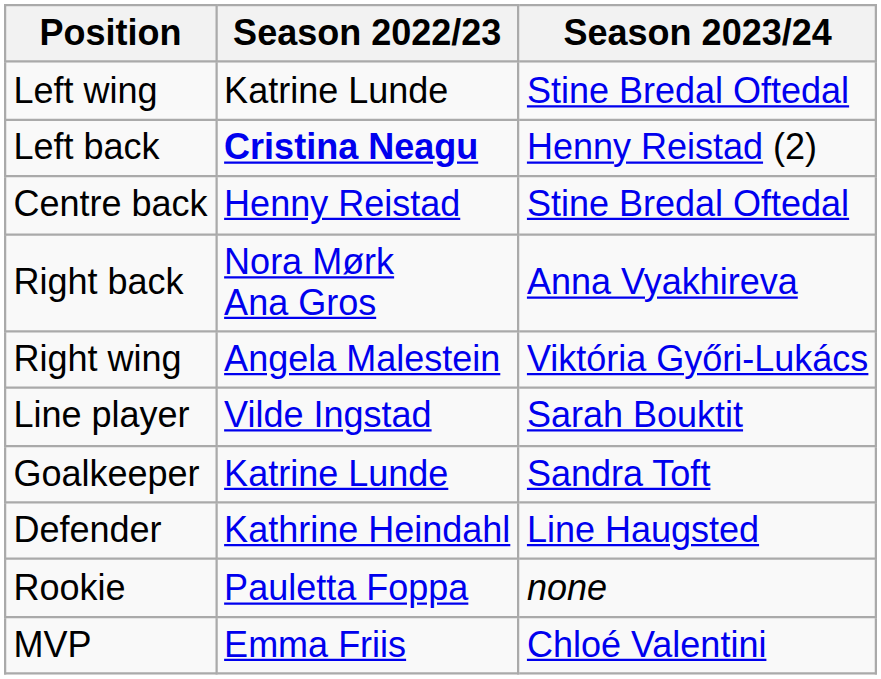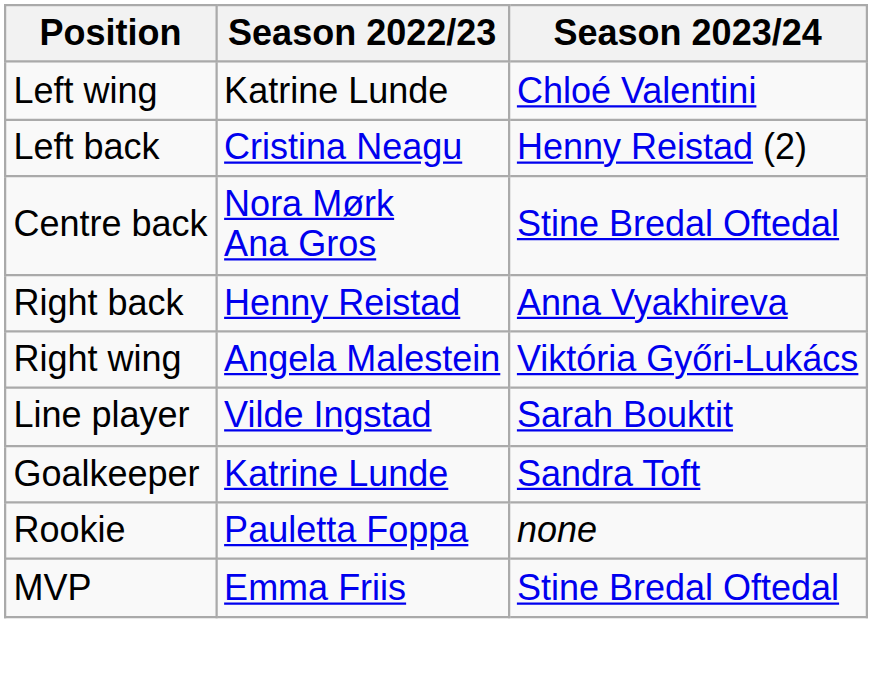Left wing | Season 2023/24: Stine Bredal Oftedal -> Chloé Valentini
Left back | Season 2022/23: bold -> normal
Centre back | Season 2022/23: Henny Reistad -> Nora Mørk Ana Gros
Right back | Season 2022/23: Nora Mørk Ana Gros -> Henny Reistad
- row: Defender | Kathrine Heindahl | Line Haugsted
MVP | Season 2023/24: Chloé Valentini -> Stine Bredal Oftedal
